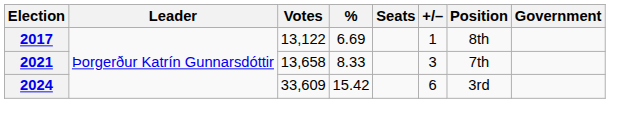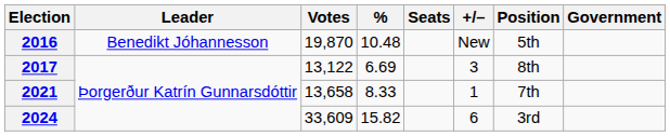+ row: 2016 | Benedikt Jóhannesson | 19,870 | 10.48 | New | 5th
2017 | +/–: 1 -> 3
2021 | +/–: 3 -> 1
2024 | %: 15.42 -> 15.82
